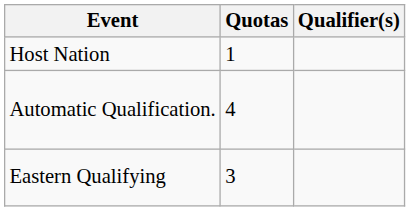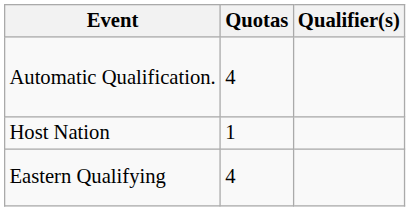rows swapped: Host Nation <-> Automatic Qualification.
Eastern Qualifying | Quotas: 3 -> 4
